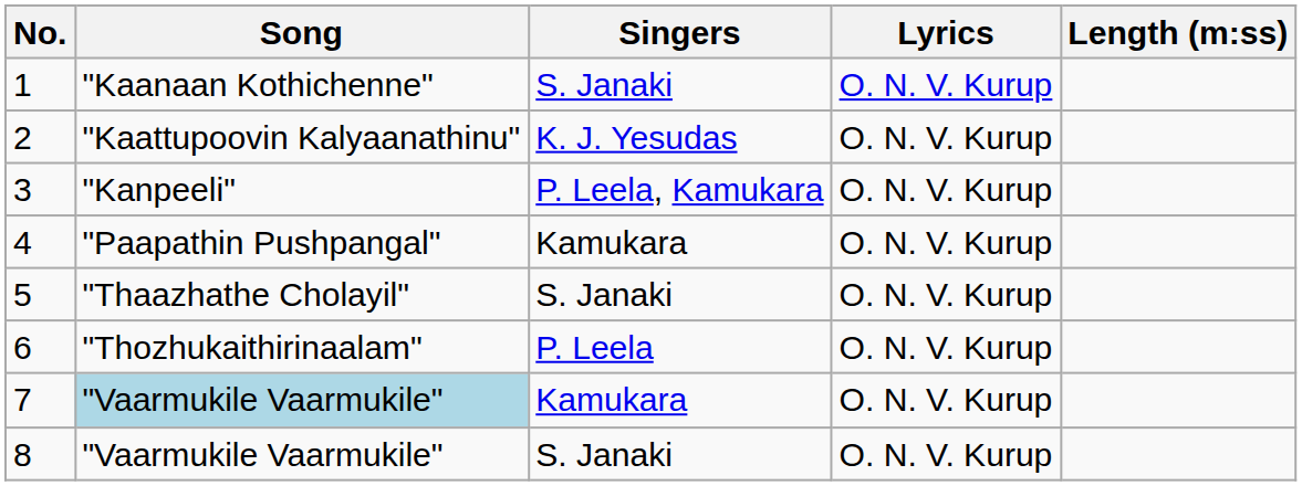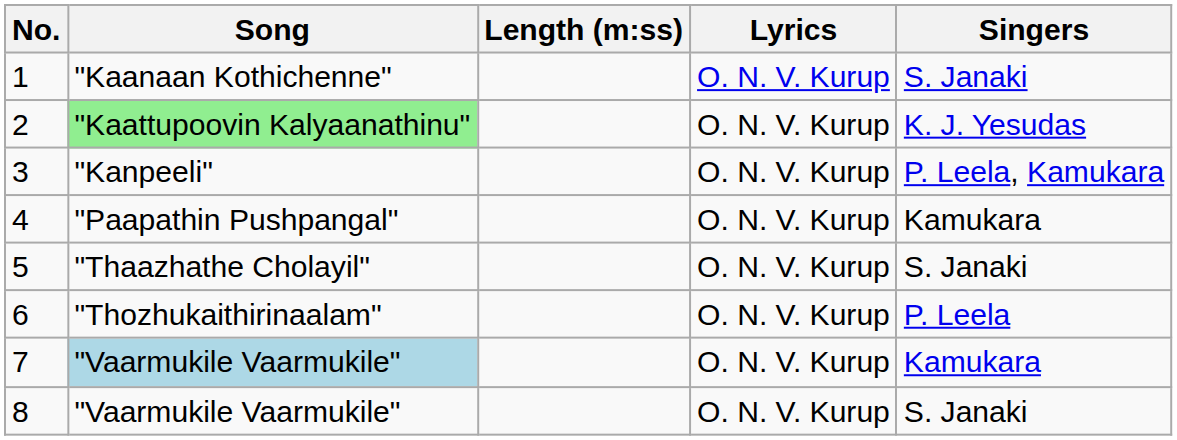columns swapped: Singers <-> Length (m:ss)
2 | Song: no background -> lightgreen background
